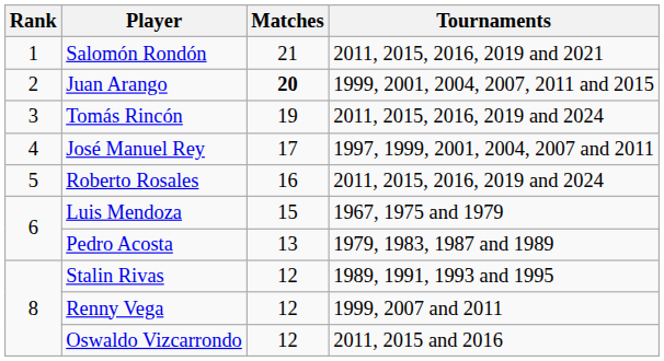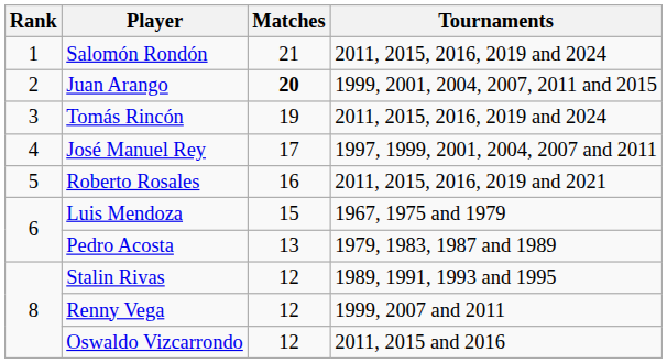Salomón Rondón | Tournaments: 2011, 2015, 2016, 2019 and 2021 -> 2011, 2015, 2016, 2019 and 2024
Roberto Rosales | Tournaments: 2011, 2015, 2016, 2019 and 2024 -> 2011, 2015, 2016, 2019 and 2021
